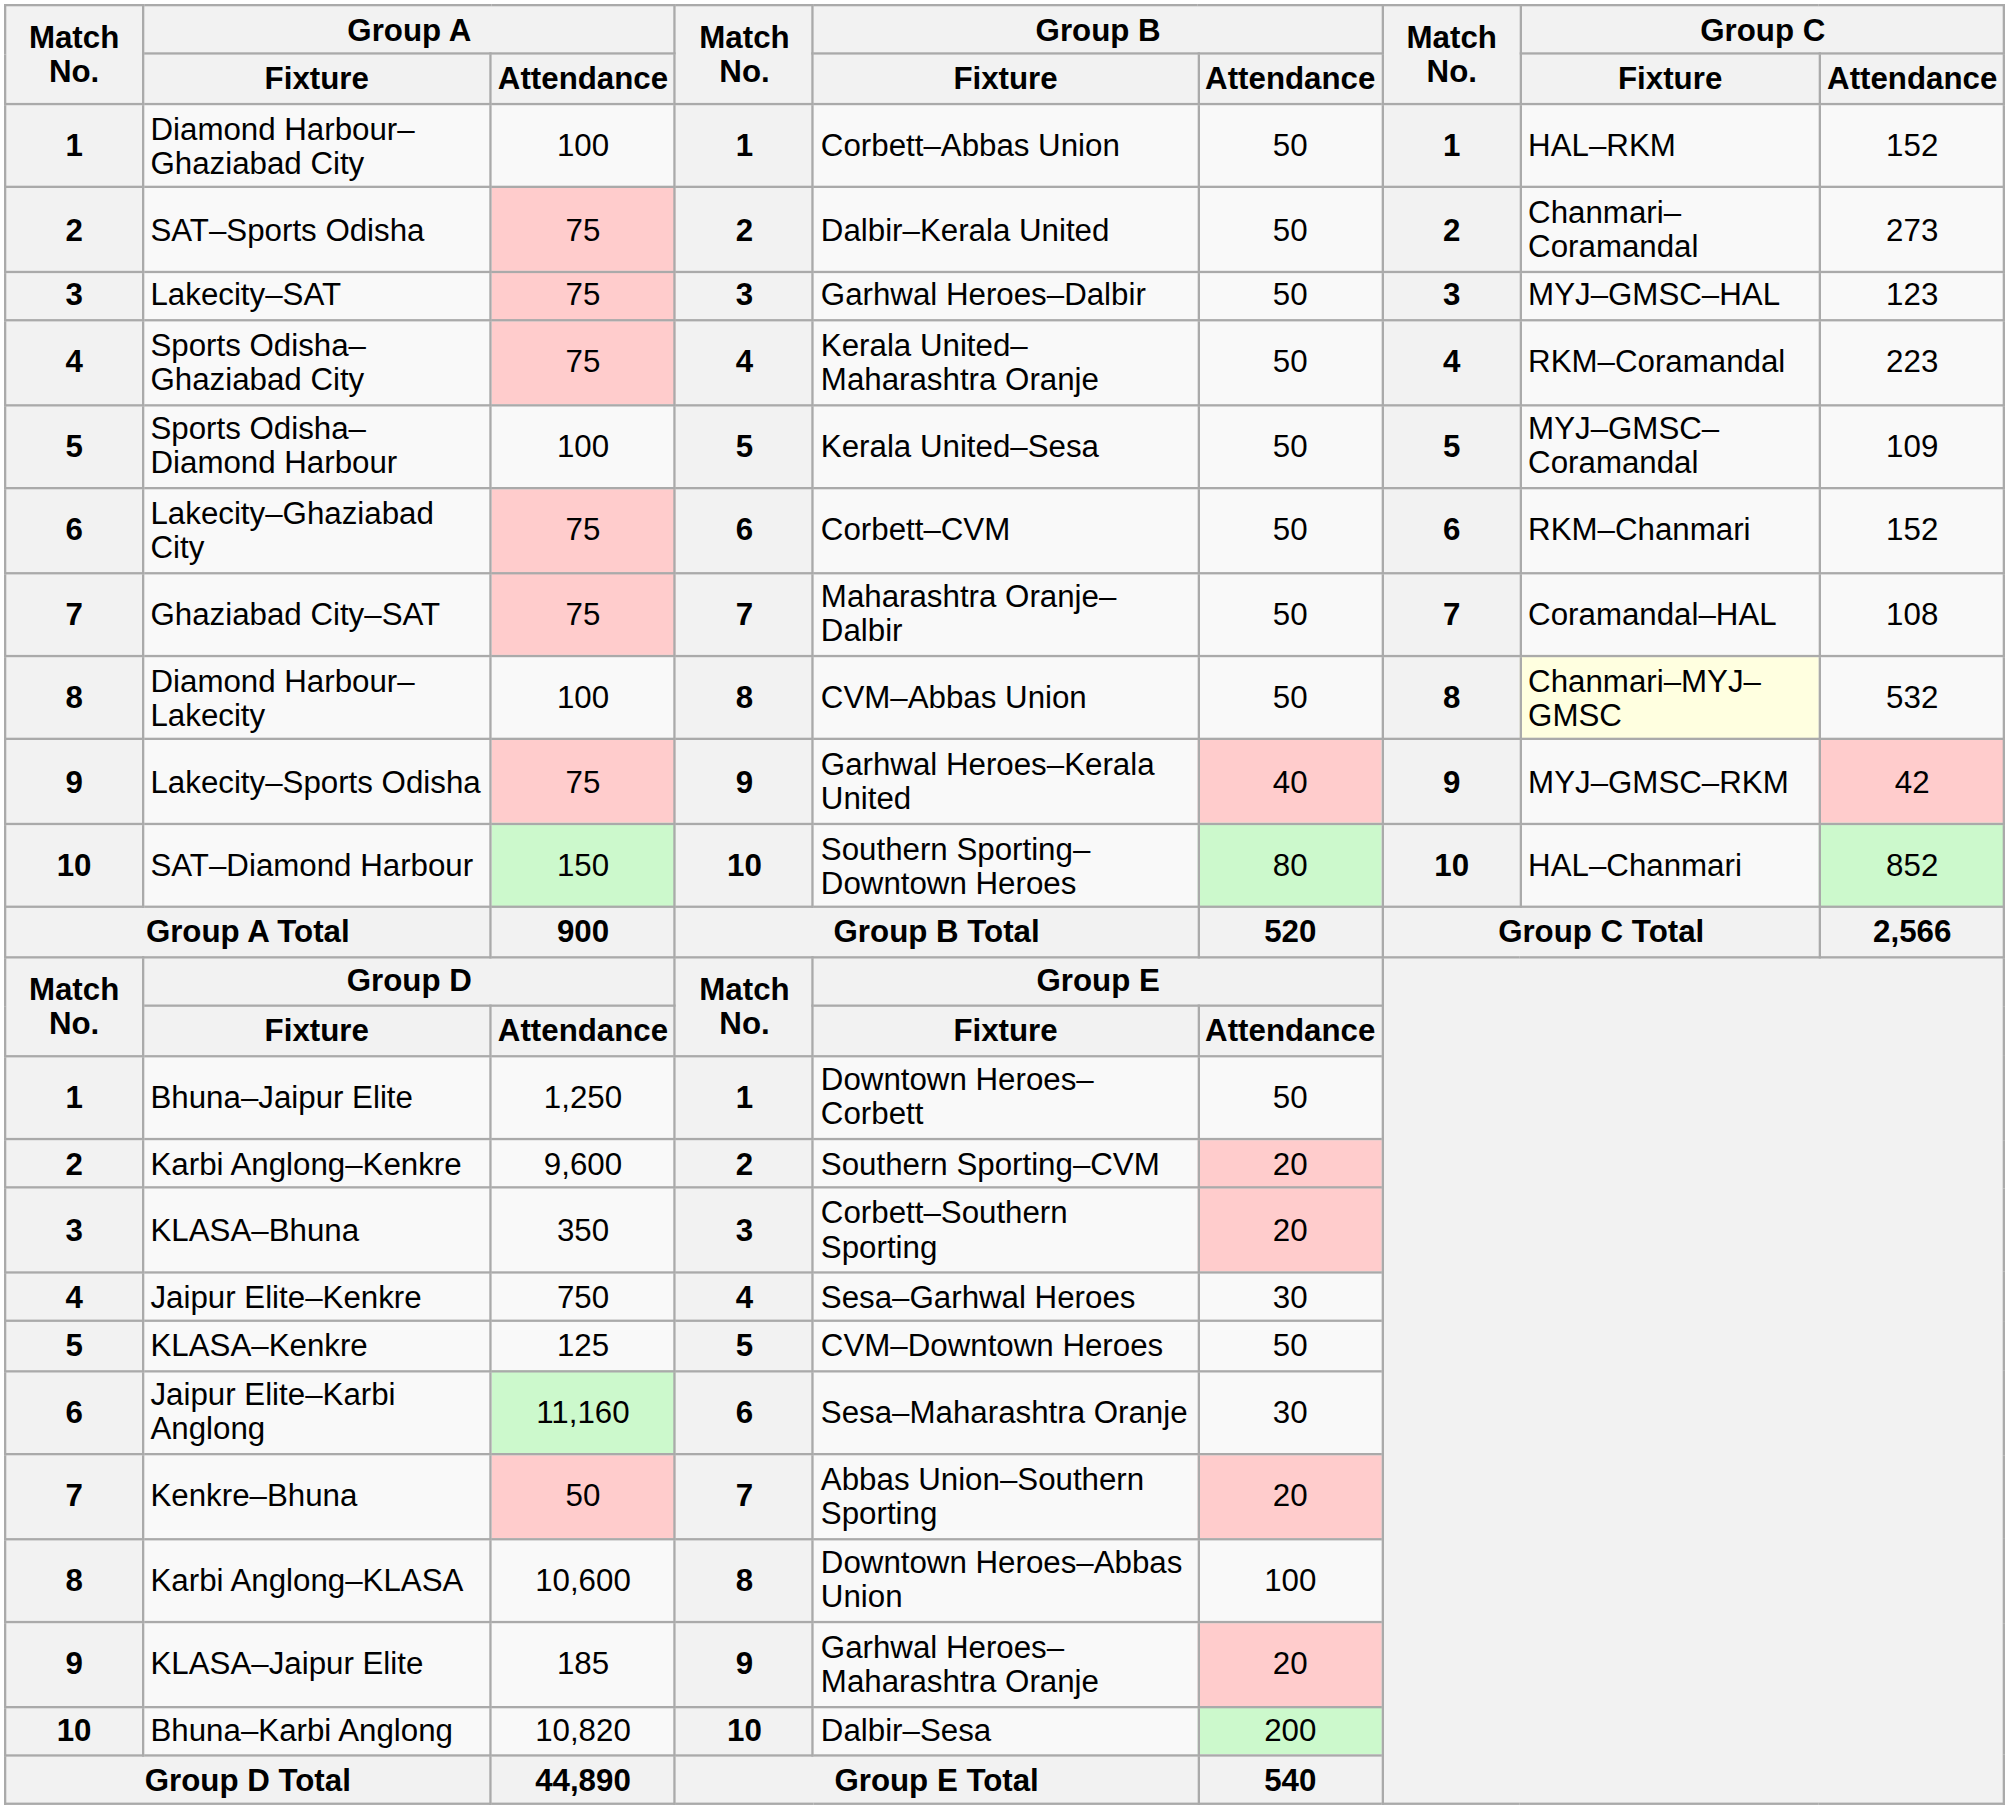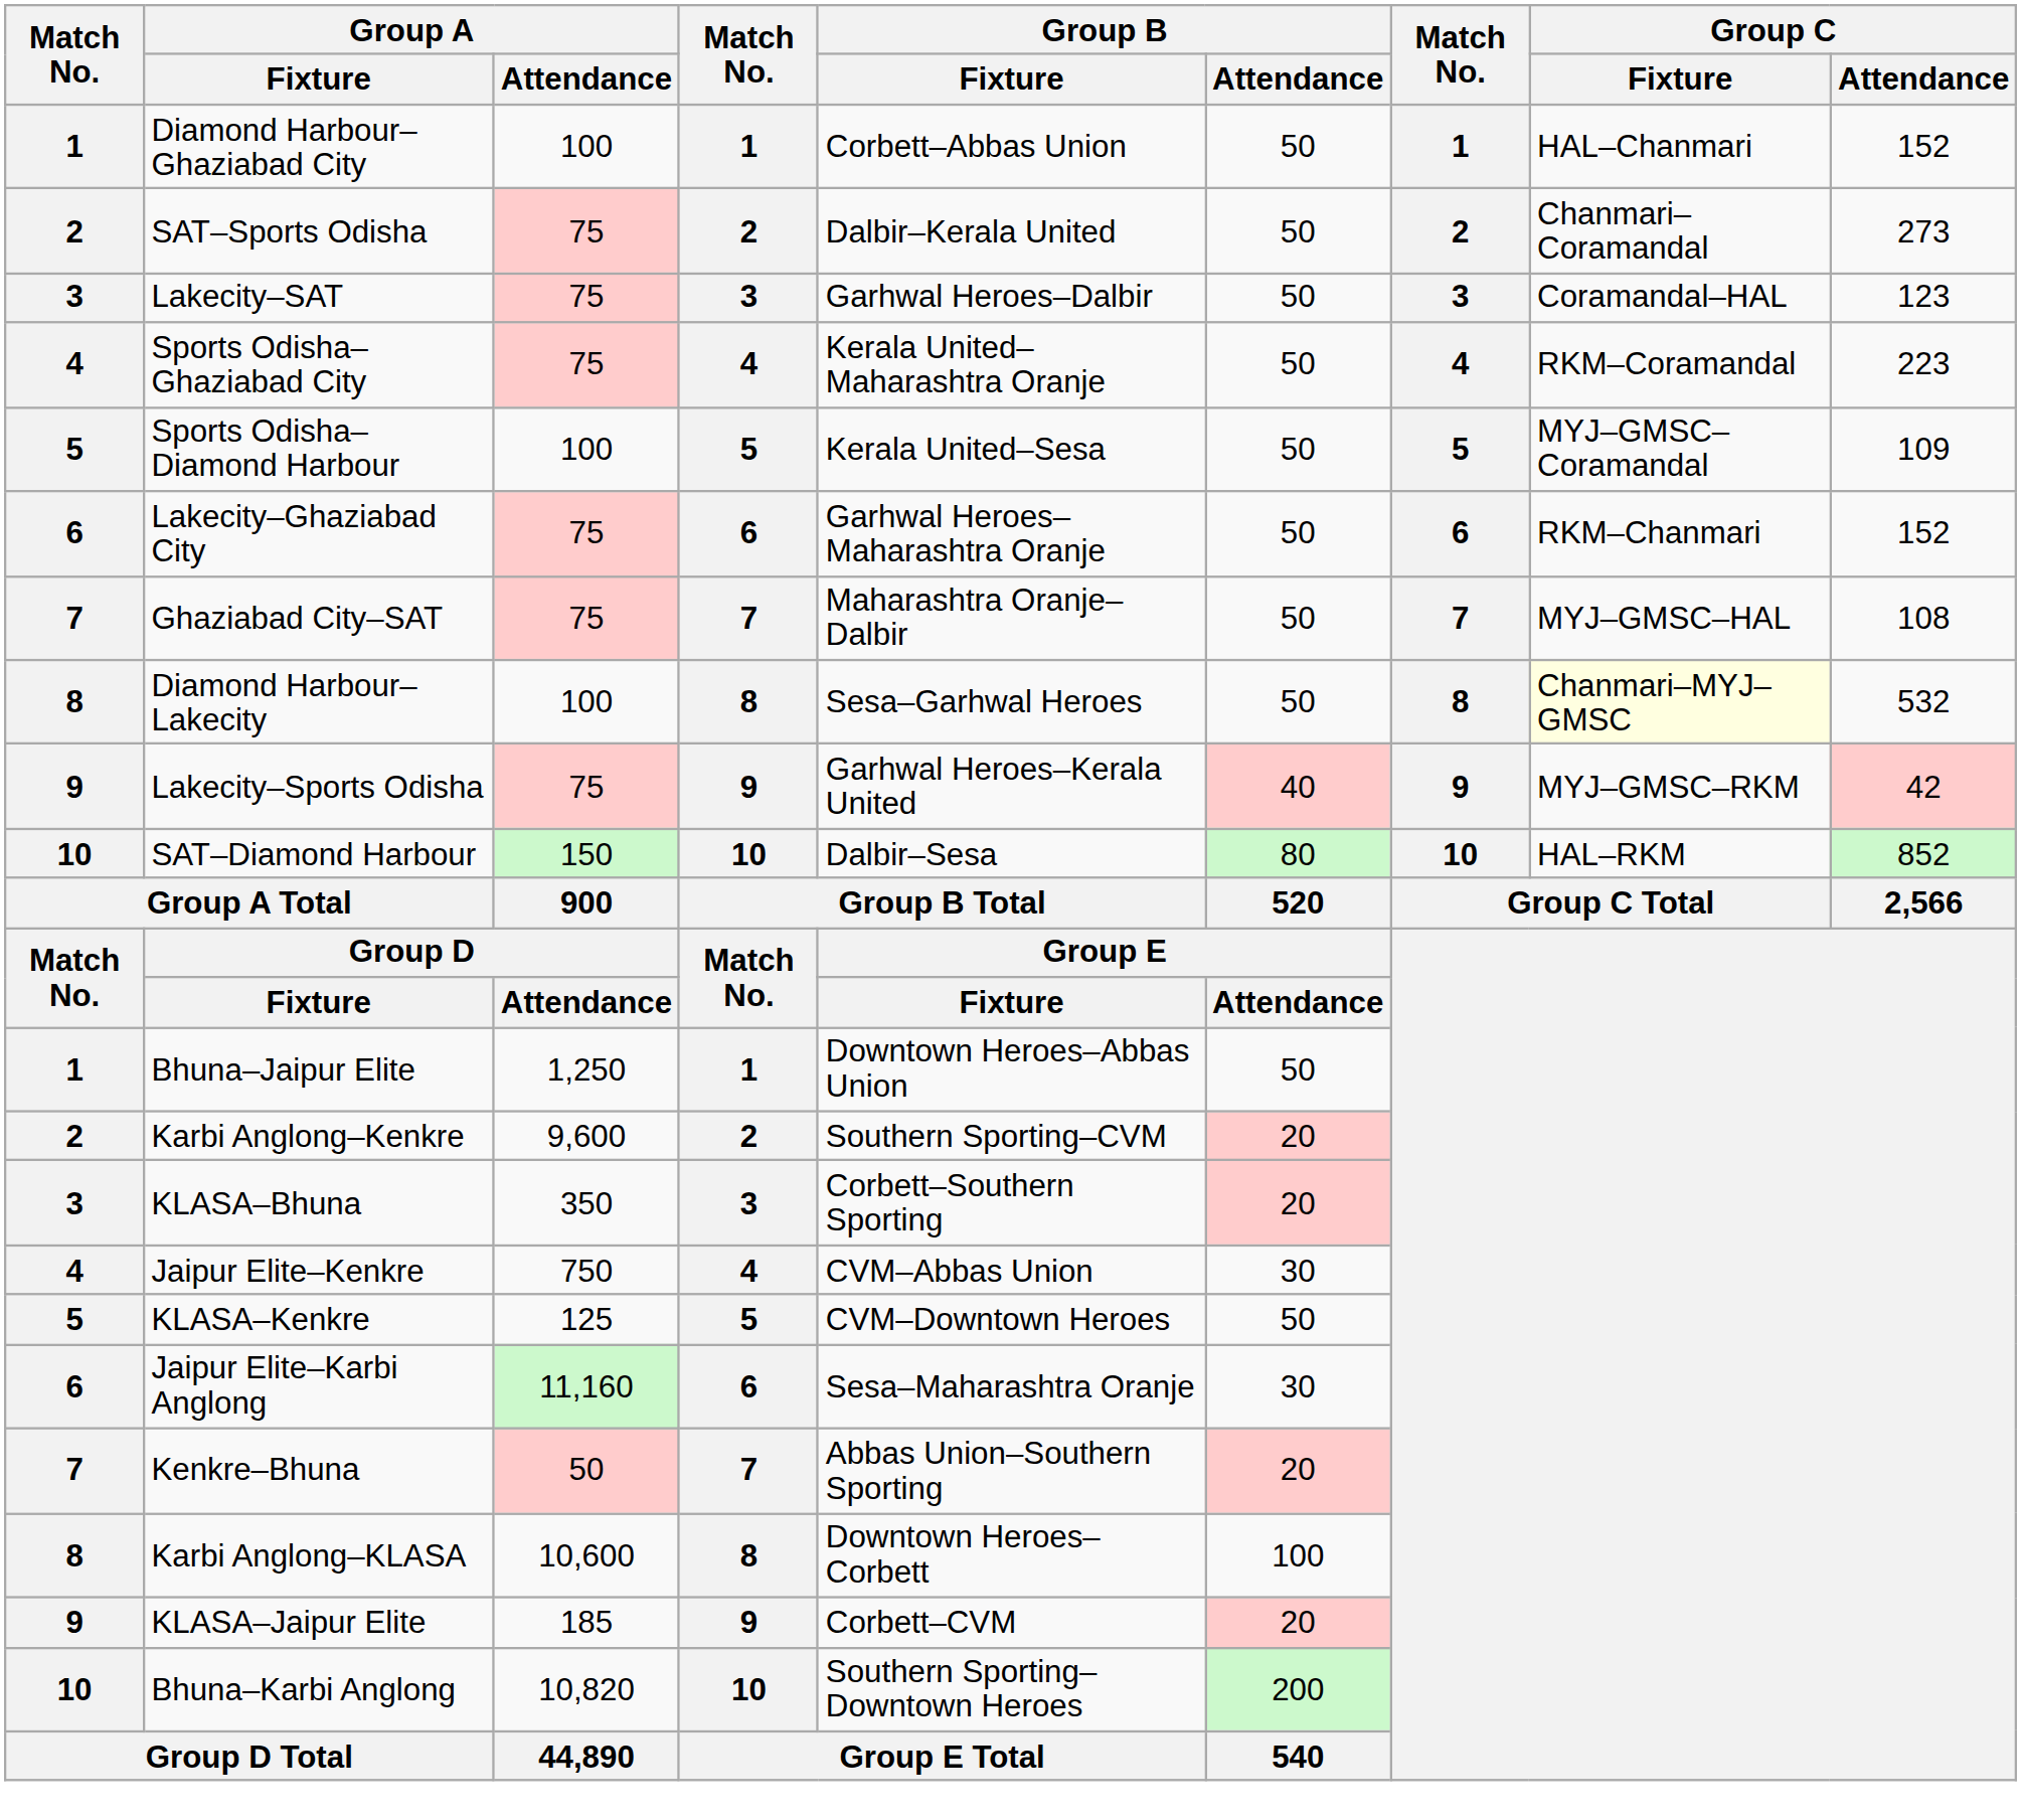Diamond Harbour–Ghaziabad City | Group C / Fixture: HAL–RKM -> HAL–Chanmari
Lakecity–SAT | Group C / Fixture: MYJ–GMSC–HAL -> Coramandal–HAL
Lakecity–Ghaziabad City | Group B / Fixture: Corbett–CVM -> Garhwal Heroes–Maharashtra Oranje
Ghaziabad City–SAT | Group C / Fixture: Coramandal–HAL -> MYJ–GMSC–HAL
Diamond Harbour–Lakecity | Group B / Fixture: CVM–Abbas Union -> Sesa–Garhwal Heroes
SAT–Diamond Harbour | Group B / Fixture: Southern Sporting–Downtown Heroes -> Dalbir–Sesa
SAT–Diamond Harbour | Group C / Fixture: HAL–Chanmari -> HAL–RKM
Bhuna–Jaipur Elite | Group B / Fixture: Downtown Heroes–Corbett -> Downtown Heroes–Abbas Union
Jaipur Elite–Kenkre | Group B / Fixture: Sesa–Garhwal Heroes -> CVM–Abbas Union
Karbi Anglong–KLASA | Group B / Fixture: Downtown Heroes–Abbas Union -> Downtown Heroes–Corbett
KLASA–Jaipur Elite | Group B / Fixture: Garhwal Heroes–Maharashtra Oranje -> Corbett–CVM
Bhuna–Karbi Anglong | Group B / Fixture: Dalbir–Sesa -> Southern Sporting–Downtown Heroes
